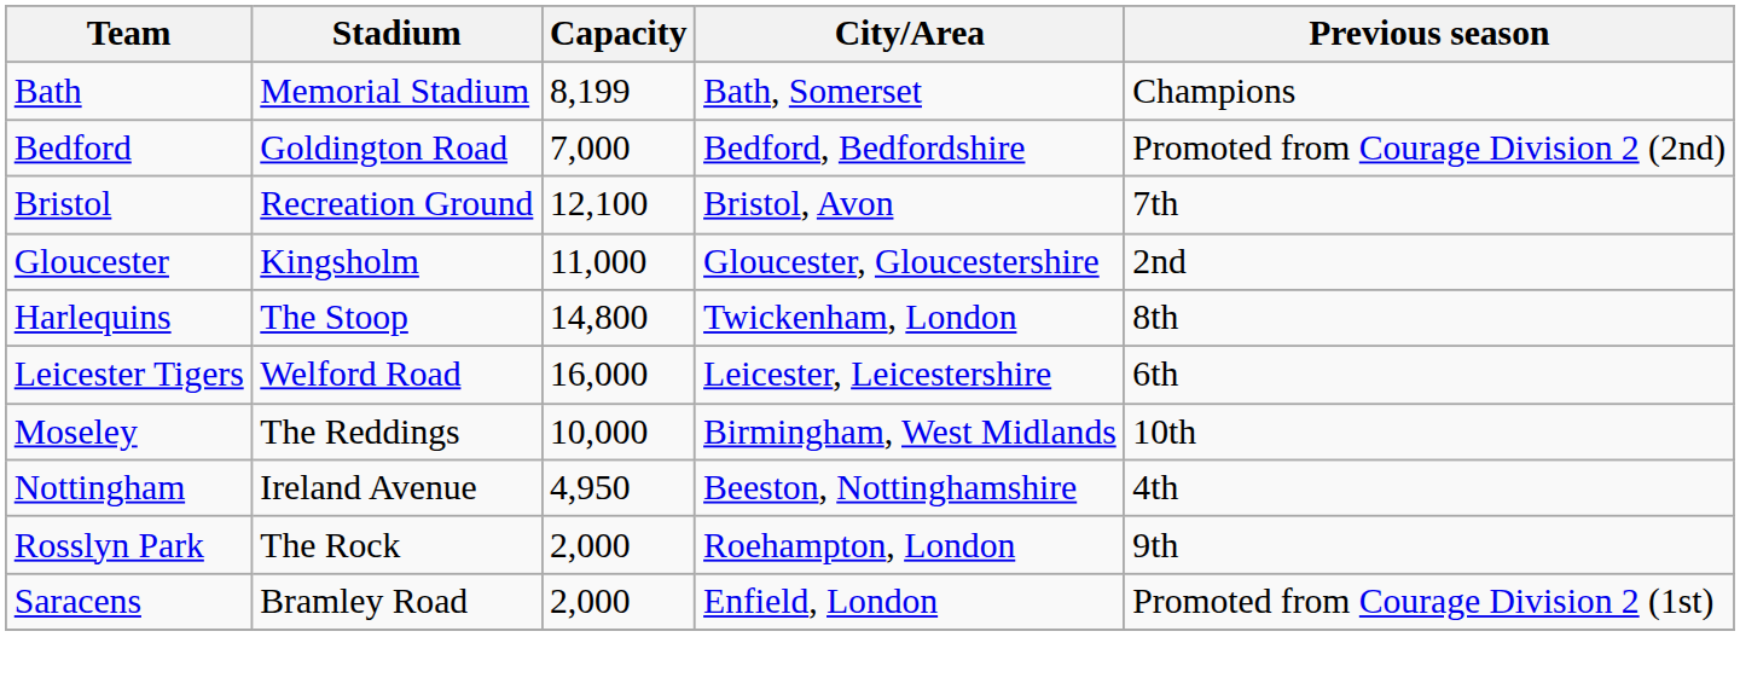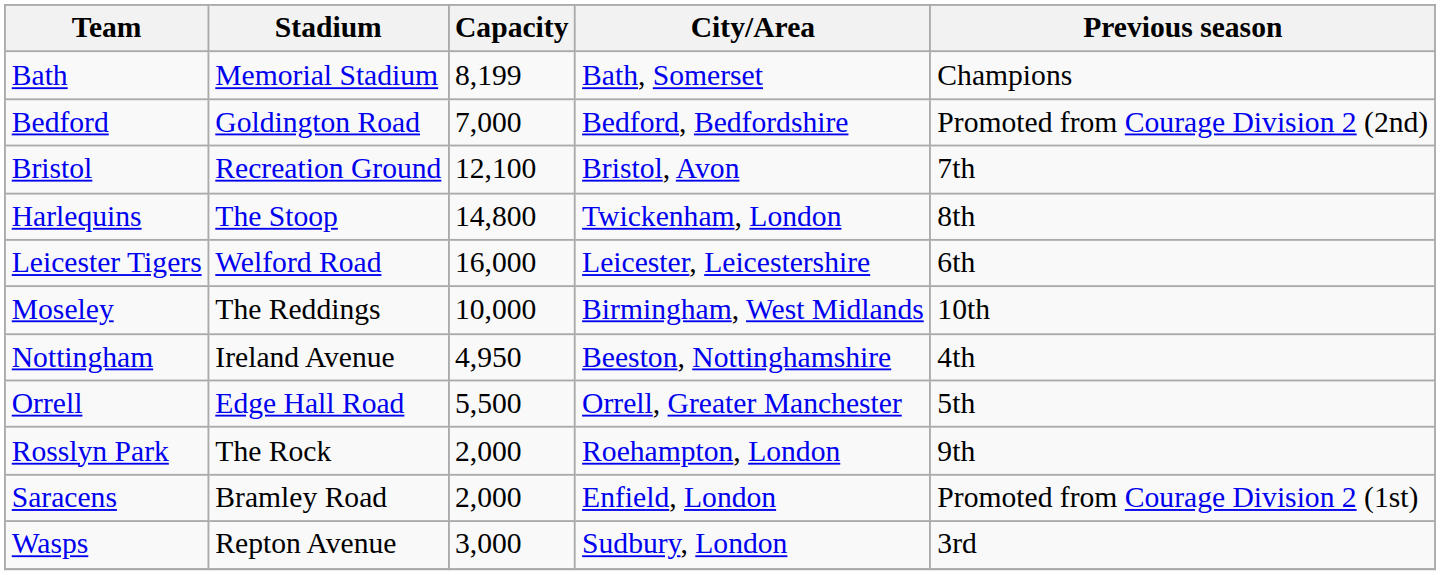- row: Gloucester | Kingsholm | 11,000 | Gloucester, Gloucestershire | 2nd
+ row: Orrell | Edge Hall Road | 5,500 | Orrell, Greater Manchester | 5th
+ row: Wasps | Repton Avenue | 3,000 | Sudbury, London | 3rd
